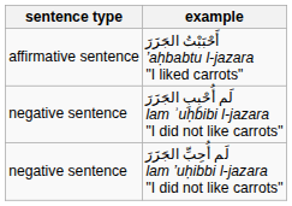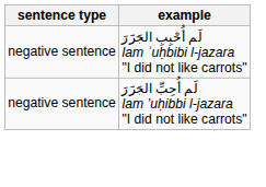- row: affirmative sentence | أَحْبَبْتُ الجَزَرَ ’aḥbabtu l-jazara "I liked carrots"
